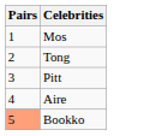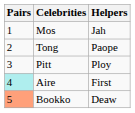+ column: Helpers | Jah | Paope | Ploy | First | Deaw
Aire | Pairs: no background -> paleturquoise background
